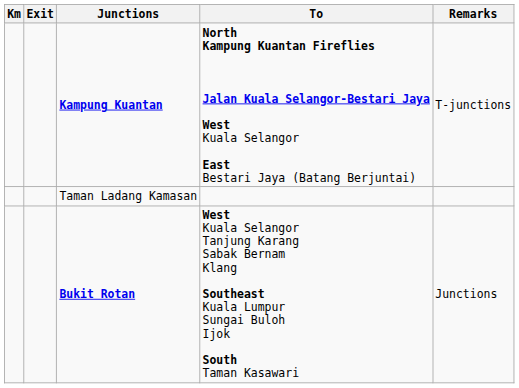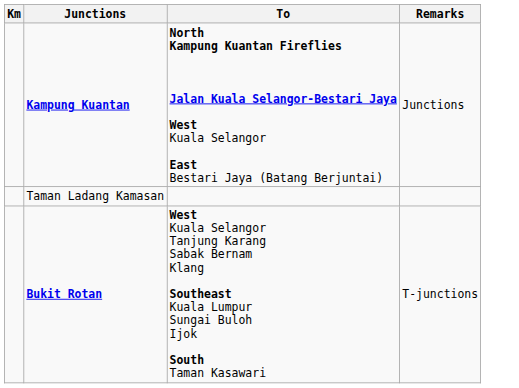- column: Exit
Kampung Kuantan | Remarks: T-junctions -> Junctions
Bukit Rotan | Remarks: Junctions -> T-junctions
